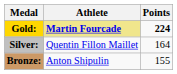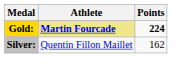Silver: | Points: 164 -> 162
- row: Bronze: | Anton Shipulin | 155
